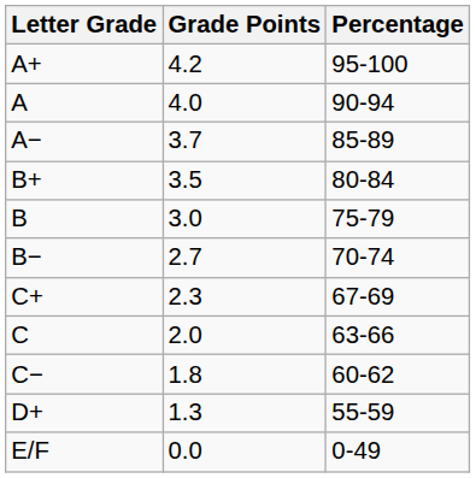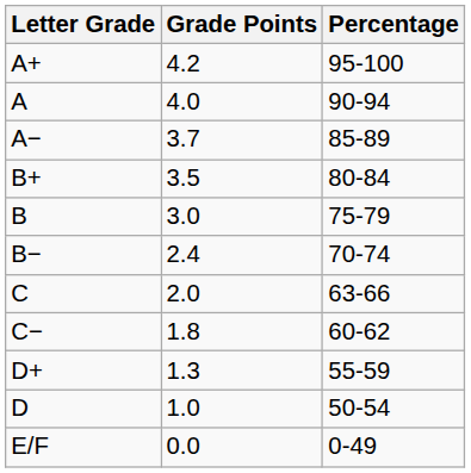B− | Grade Points: 2.7 -> 2.4
- row: C+ | 2.3 | 67-69
+ row: D | 1.0 | 50-54
